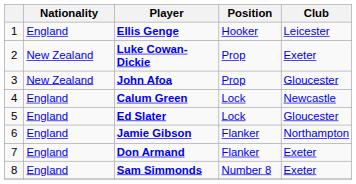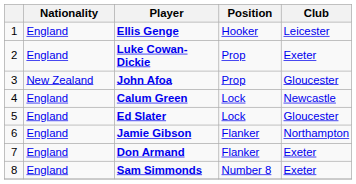Luke Cowan-Dickie | Nationality: New Zealand -> England
